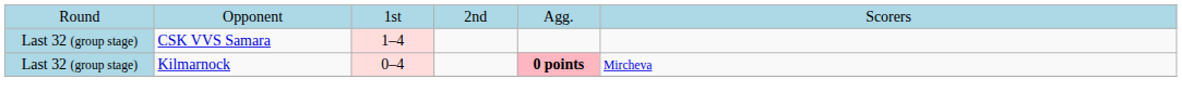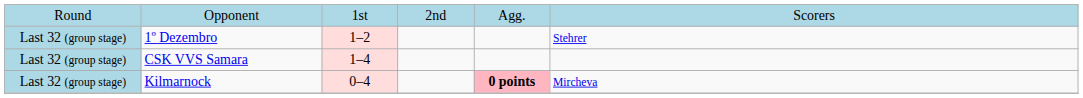+ row: Last 32 (group stage) | 1º Dezembro | 1–2 | Stehrer
